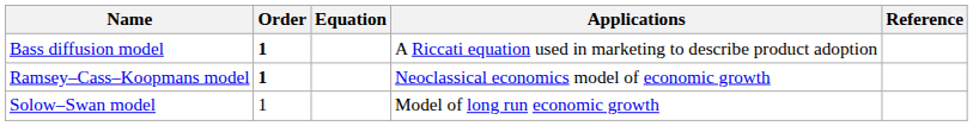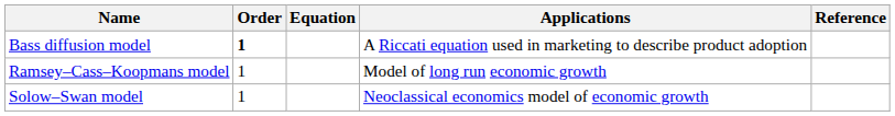Ramsey–Cass–Koopmans model | Order: bold -> normal
Ramsey–Cass–Koopmans model | Applications: Neoclassical economics model of economic growth -> Model of long run economic growth
Solow–Swan model | Applications: Model of long run economic growth -> Neoclassical economics model of economic growth
